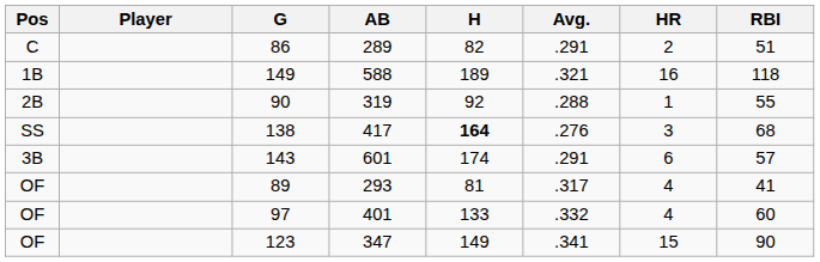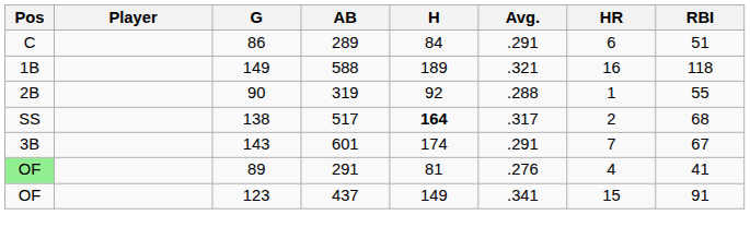86 | H: 82 -> 84
86 | HR: 2 -> 6
138 | AB: 417 -> 517
138 | Avg.: .276 -> .317
138 | HR: 3 -> 2
143 | HR: 6 -> 7
143 | RBI: 57 -> 67
89 | Pos: no background -> lightgreen background
89 | AB: 293 -> 291
89 | Avg.: .317 -> .276
- row: OF | 97 | 401 | 133 | .332 | 4 | 60
123 | AB: 347 -> 437
123 | RBI: 90 -> 91
